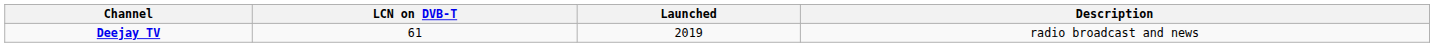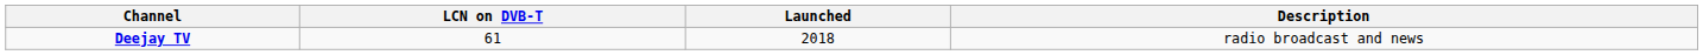Deejay TV | Launched: 2019 -> 2018
